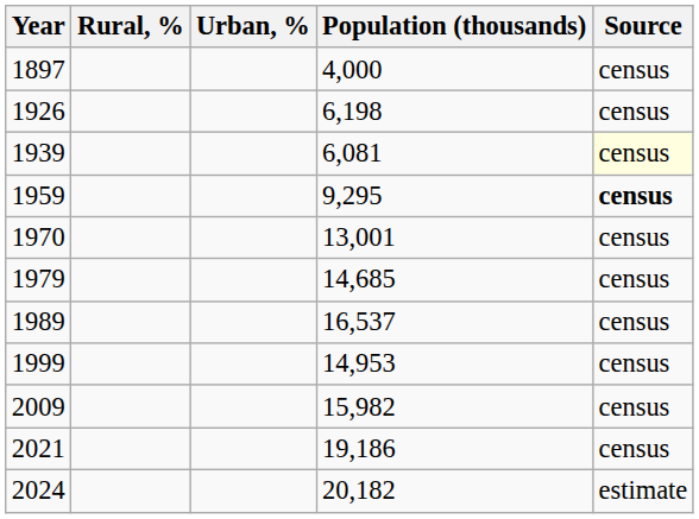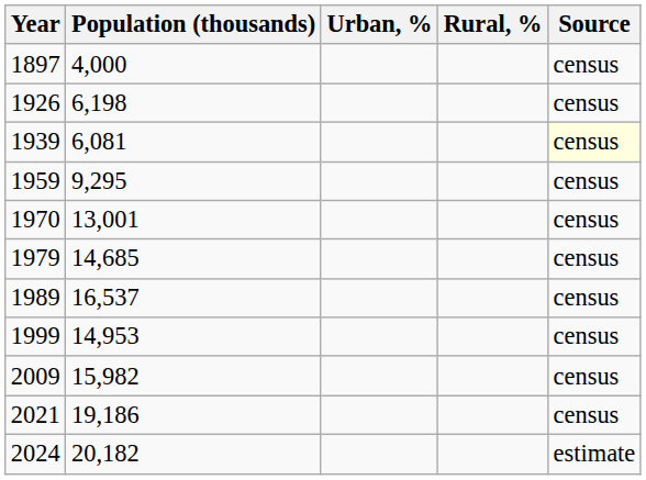columns swapped: Population (thousands) <-> Rural, %
1959 | Source: bold -> normal
